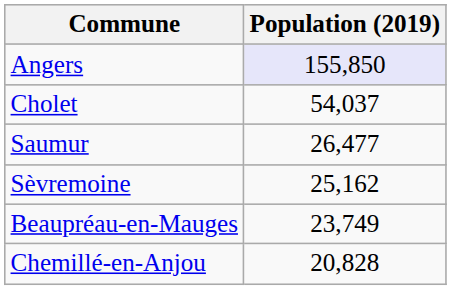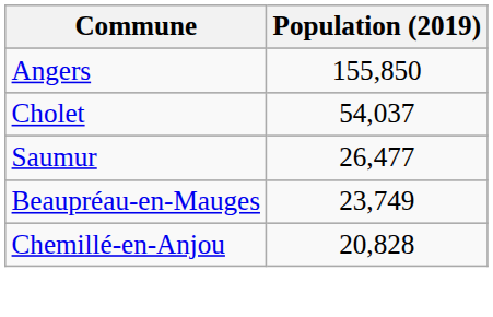Angers | Population (2019): lavender background -> no background
- row: Sèvremoine | 25,162
